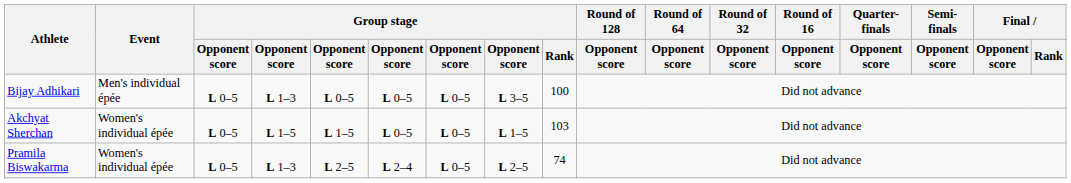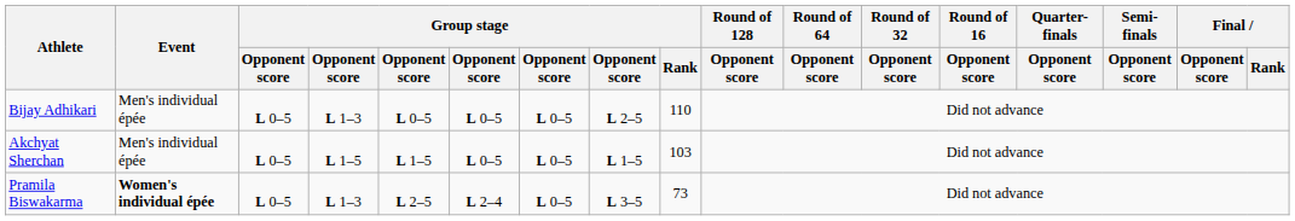Bijay Adhikari | column 8: L 3–5 -> L 2–5
Bijay Adhikari | Group stage / Rank: 100 -> 110
Akchyat Sherchan | Event: Women's individual épée -> Men's individual épée
Pramila Biswakarma | Event: normal -> bold
Pramila Biswakarma | column 8: L 2–5 -> L 3–5
Pramila Biswakarma | Group stage / Rank: 74 -> 73
